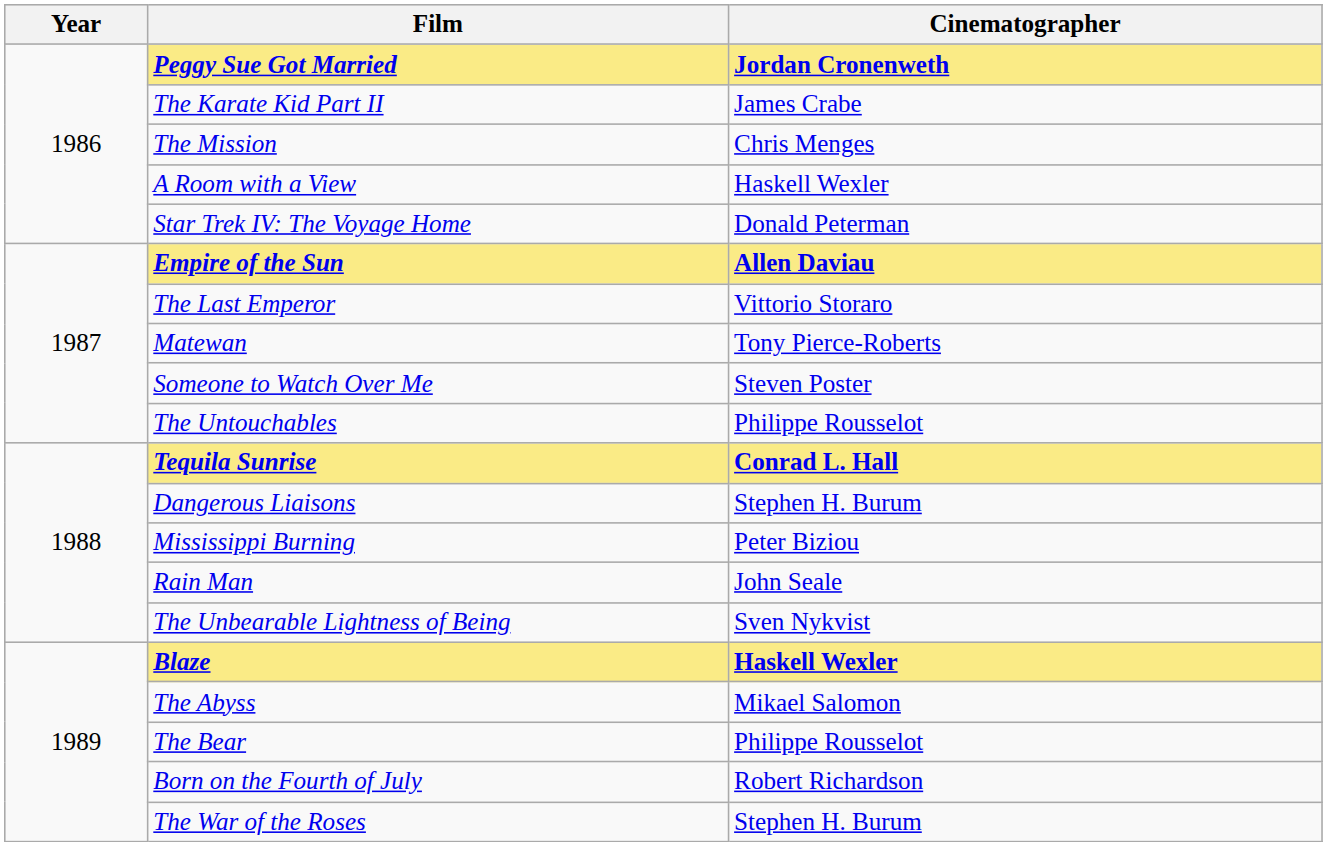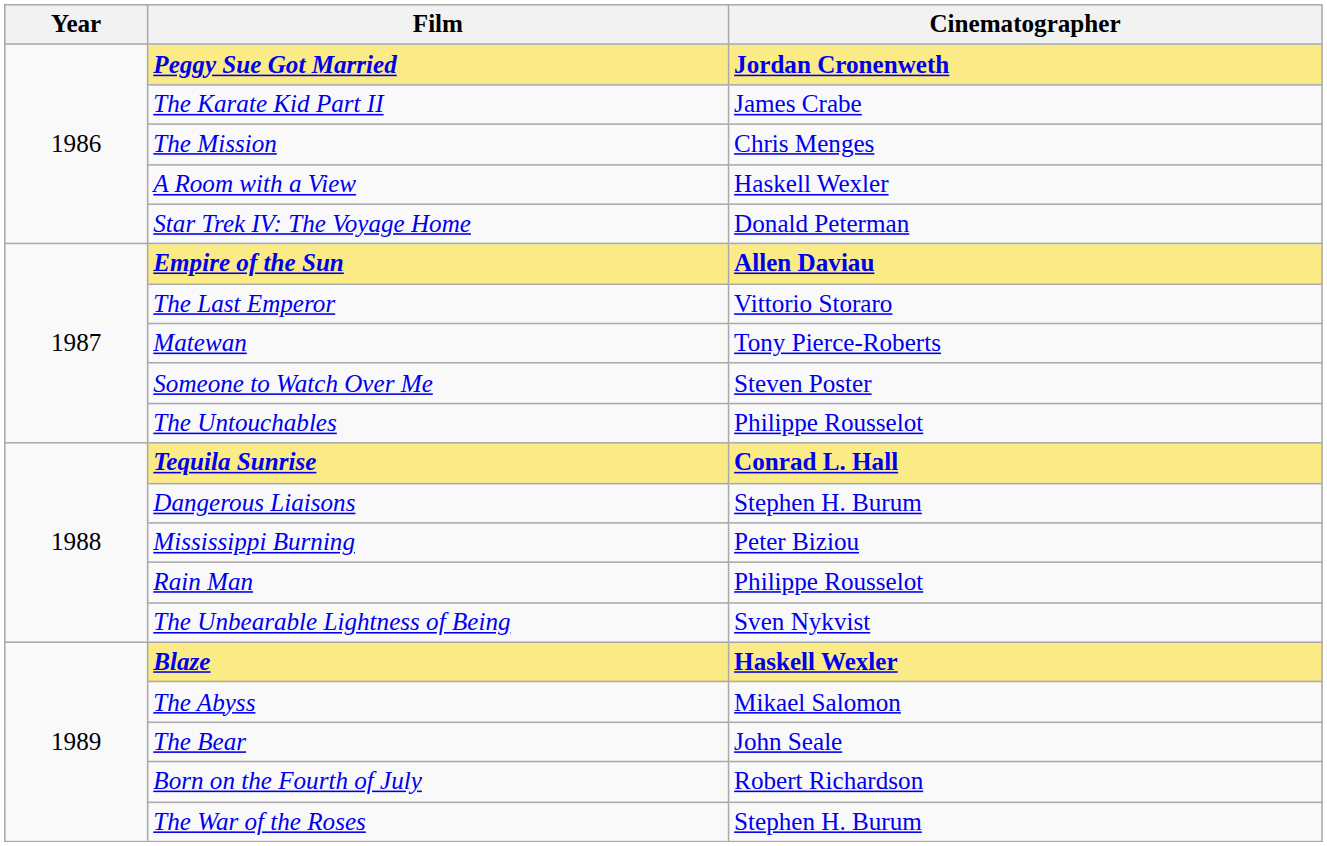Rain Man | Cinematographer: John Seale -> Philippe Rousselot
The Bear | Cinematographer: Philippe Rousselot -> John Seale
